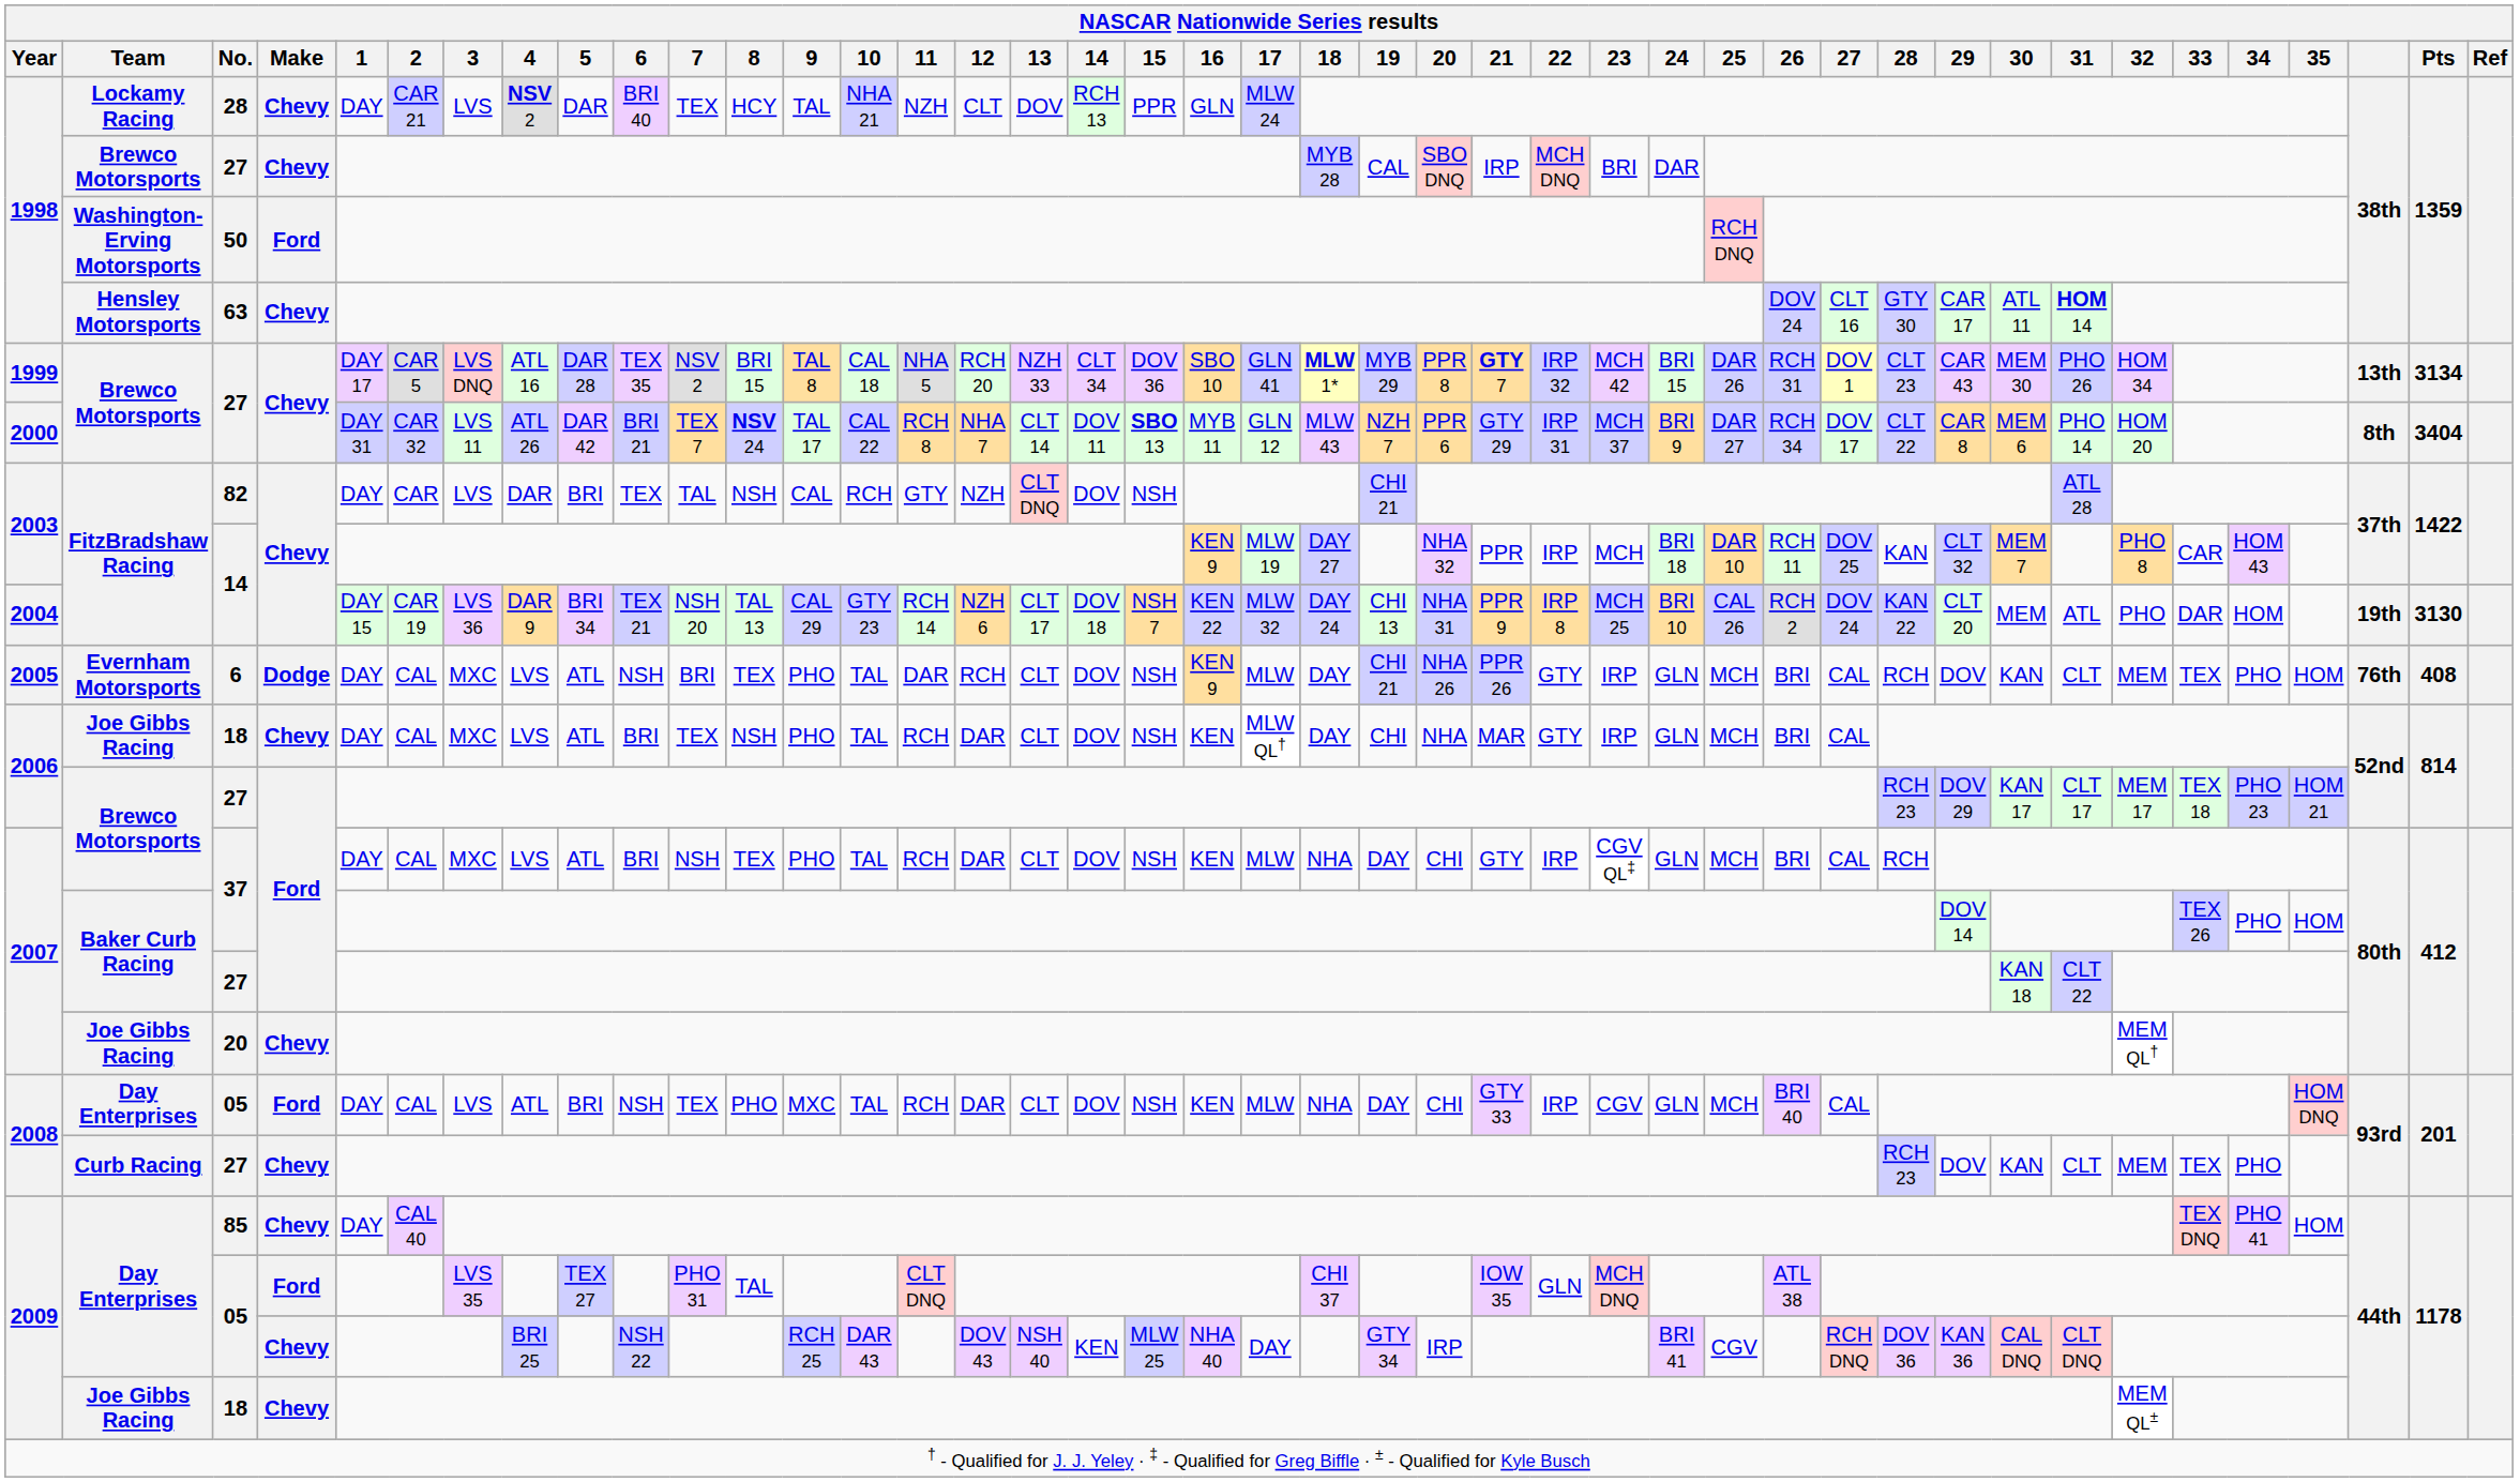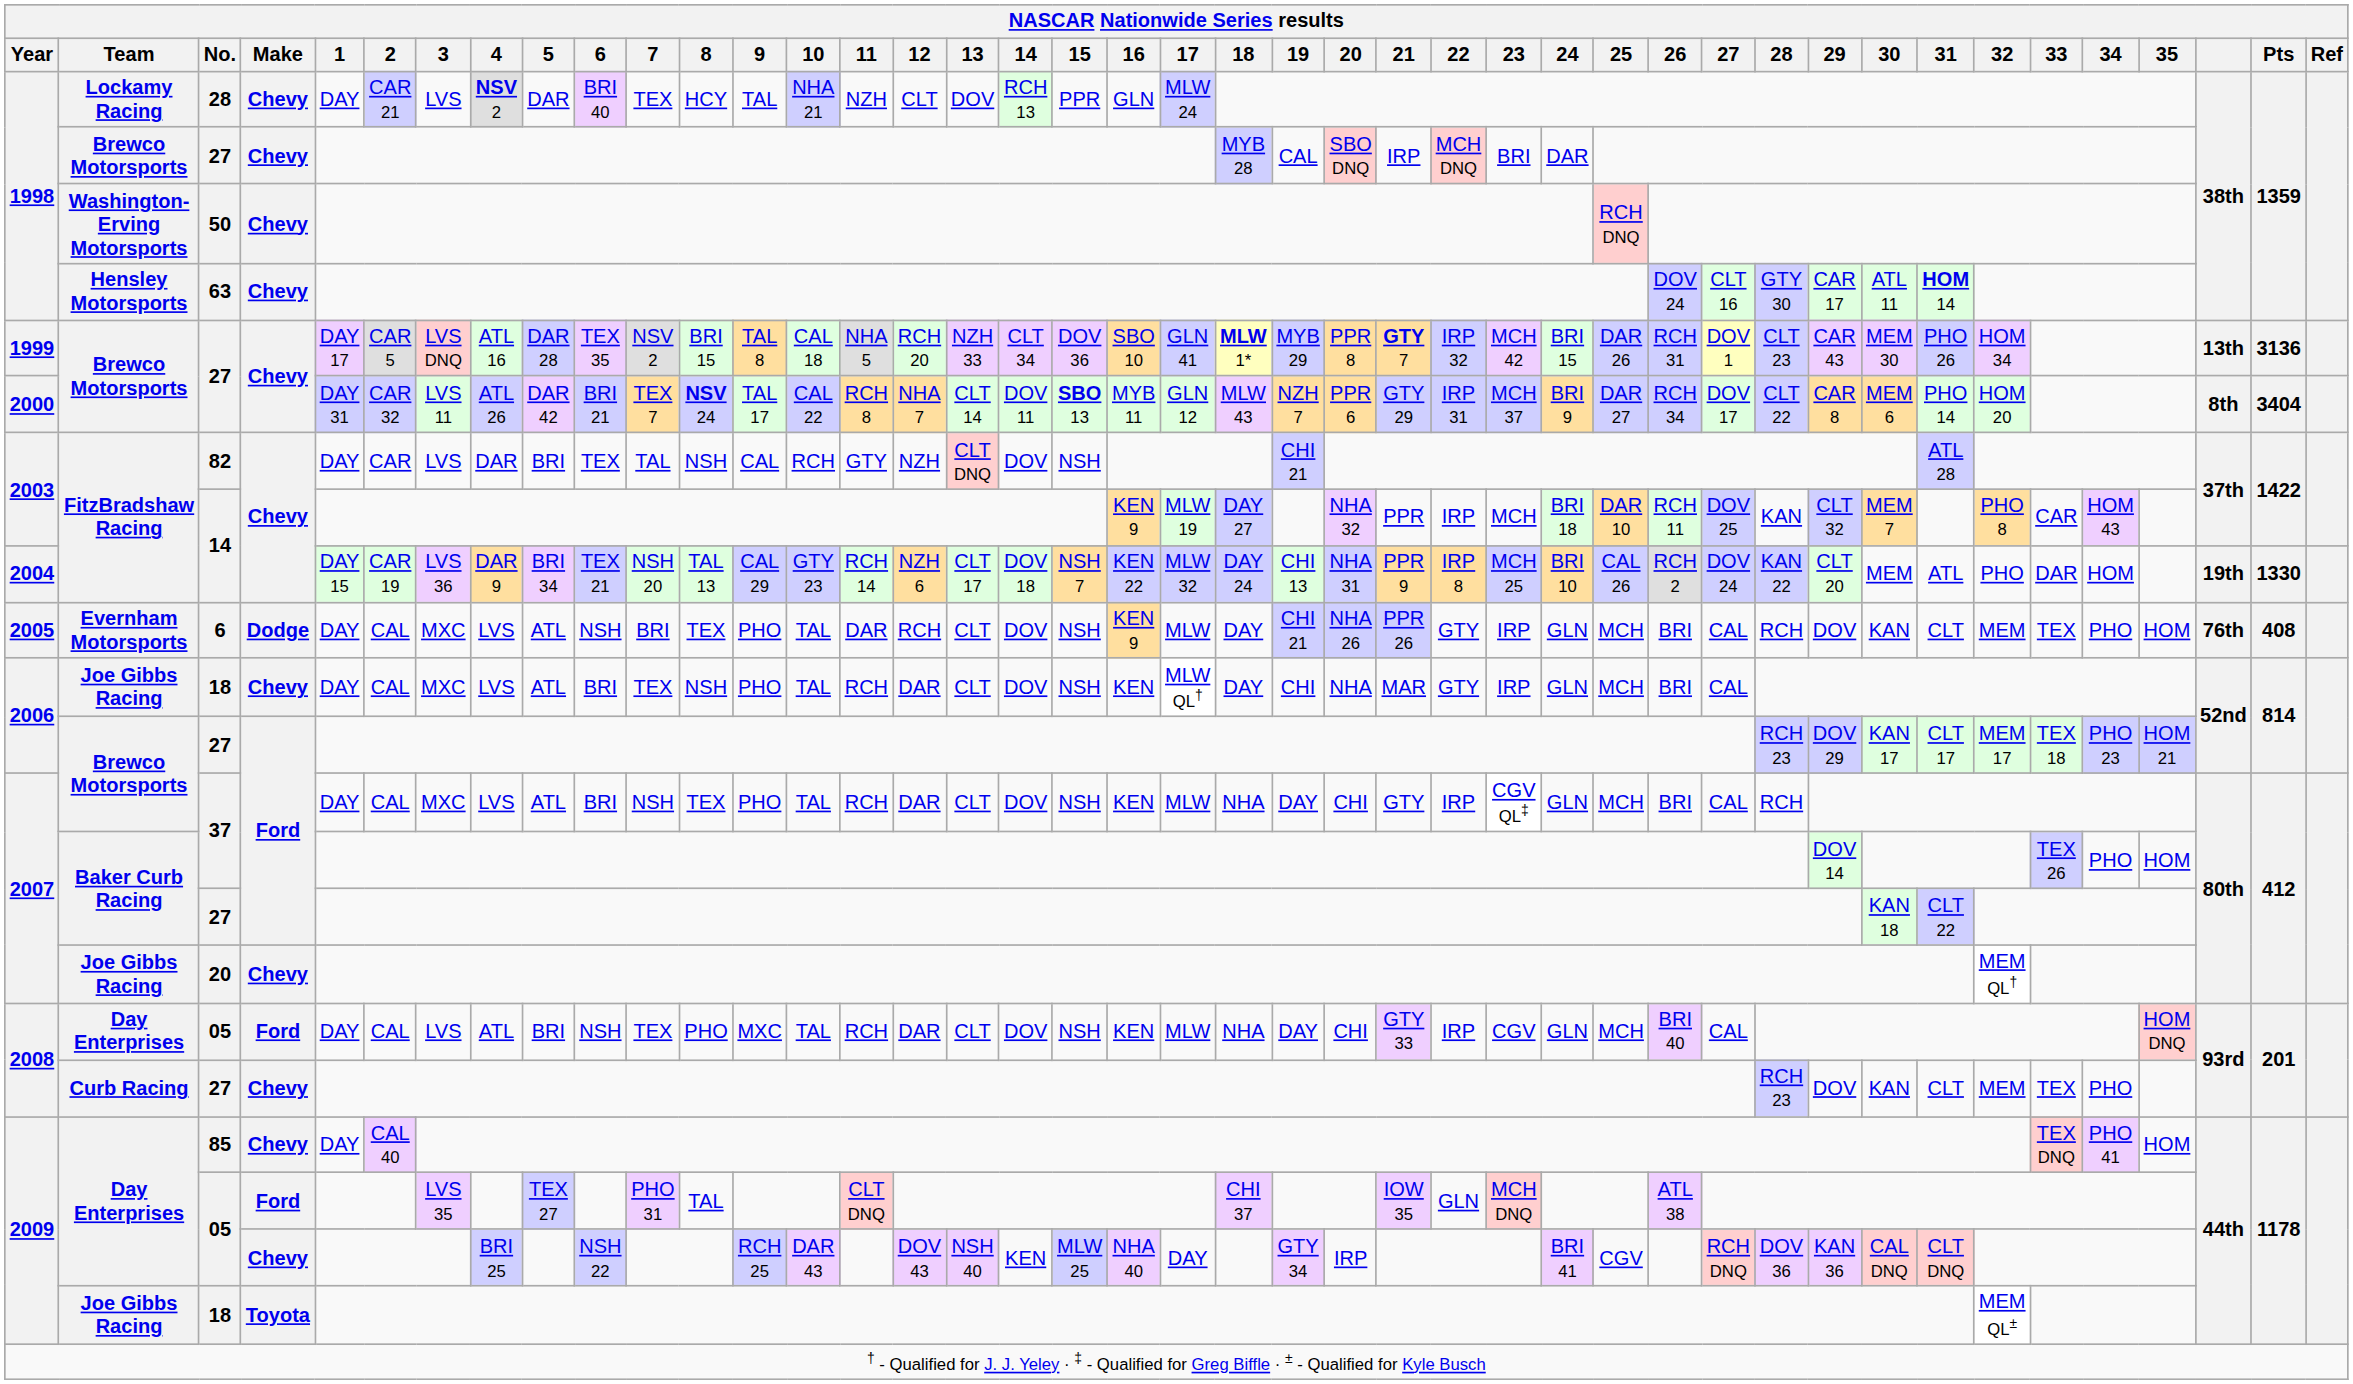50 | Make: Ford -> Chevy
1999 / 27 | Pts: 3134 -> 3136
2004 / 14 | Pts: 3130 -> 1330
2009 / 18 | Make: Chevy -> Toyota
